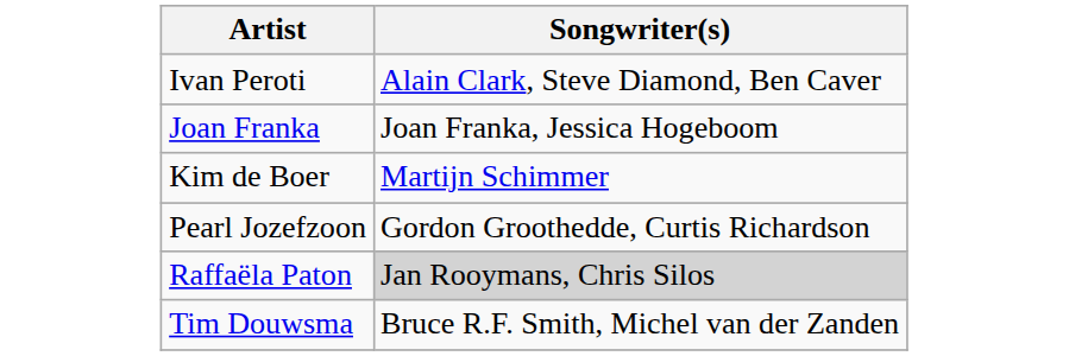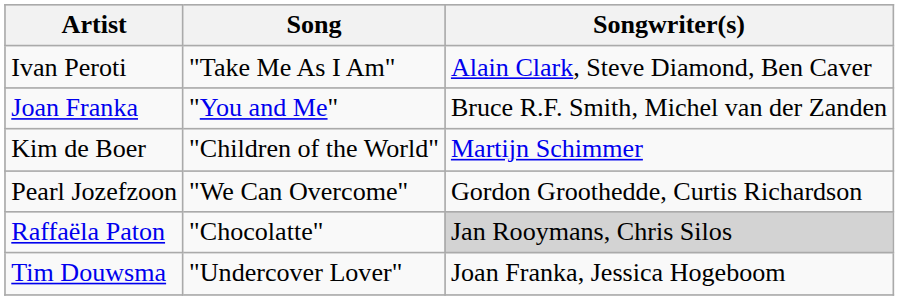+ column: Song | "Take Me As I Am" | "You and Me" | "Children of the World" | "We Can Overcome" | "Chocolatte" | "Undercover Lover"
Joan Franka | Songwriter(s): Joan Franka, Jessica Hogeboom -> Bruce R.F. Smith, Michel van der Zanden
Tim Douwsma | Songwriter(s): Bruce R.F. Smith, Michel van der Zanden -> Joan Franka, Jessica Hogeboom
